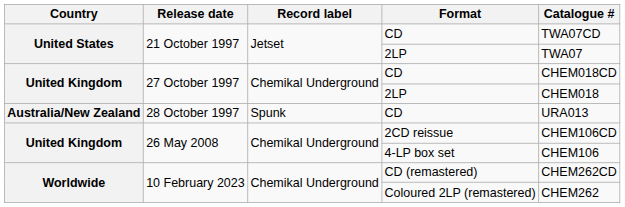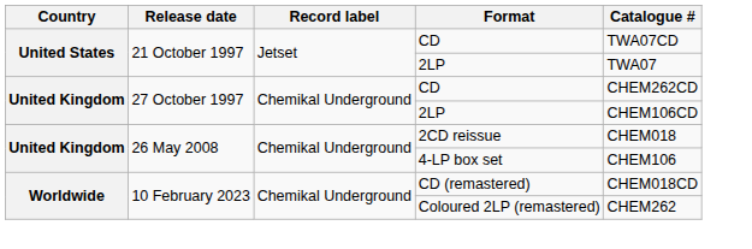27 October 1997 / CD | Catalogue #: CHEM018CD -> CHEM262CD
27 October 1997 / 2LP | Catalogue #: CHEM018 -> CHEM106CD
- row: Australia/New Zealand | 28 October 1997 | Spunk | CD | URA013
2CD reissue | Catalogue #: CHEM106CD -> CHEM018
CD (remastered) | Catalogue #: CHEM262CD -> CHEM018CD
